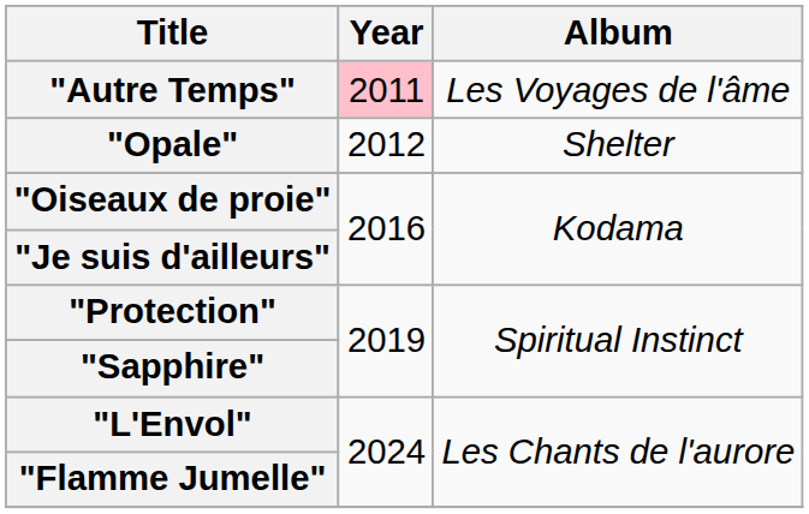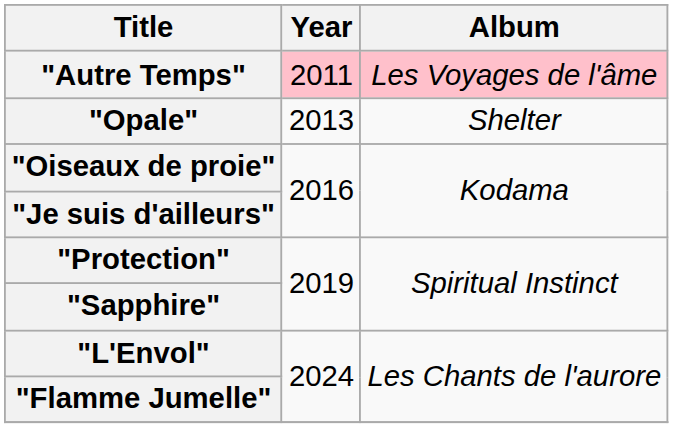"Autre Temps" | Album: no background -> pink background
"Opale" | Year: 2012 -> 2013
